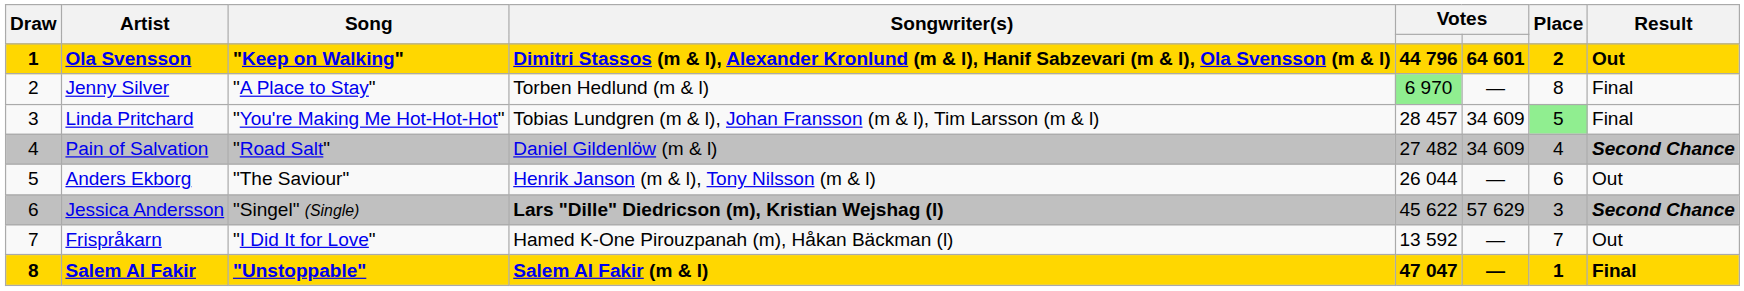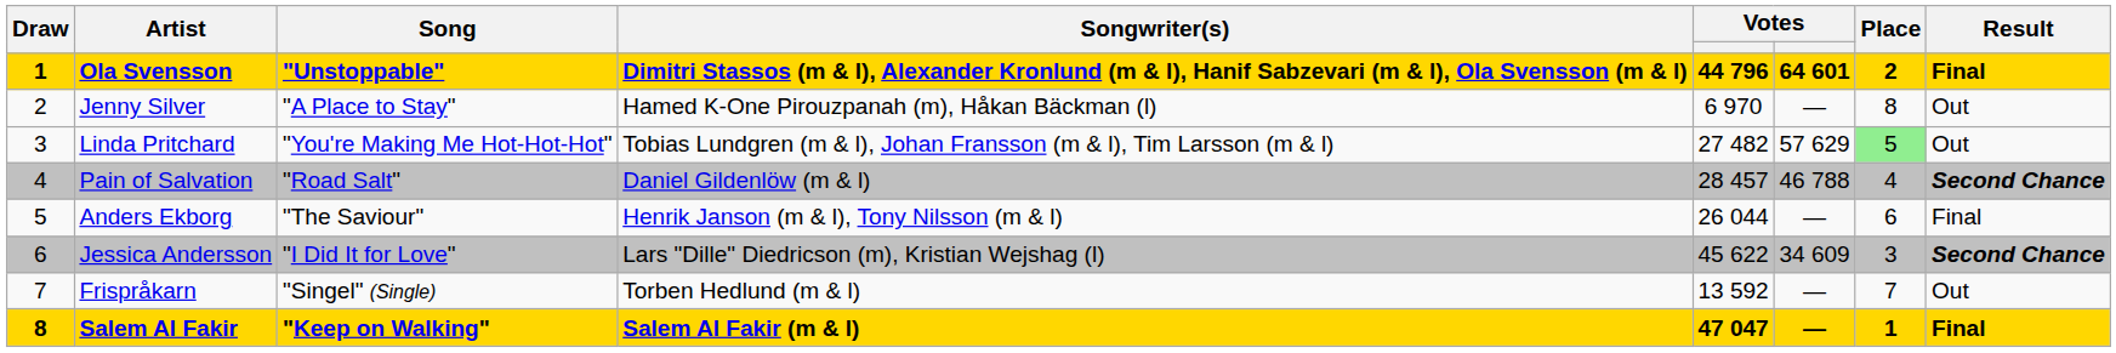Ola Svensson | Song: "Keep on Walking" -> "Unstoppable"
Ola Svensson | Result: Out -> Final
Jenny Silver | Songwriter(s): Torben Hedlund (m & l) -> Hamed K-One Pirouzpanah (m), Håkan Bäckman (l)
Jenny Silver | column 5: lightgreen background -> no background
Jenny Silver | Result: Final -> Out
Linda Pritchard | column 5: 28 457 -> 27 482
Linda Pritchard | column 6: 34 609 -> 57 629
Linda Pritchard | Result: Final -> Out
Pain of Salvation | column 5: 27 482 -> 28 457
Pain of Salvation | column 6: 34 609 -> 46 788
Anders Ekborg | Result: Out -> Final
Jessica Andersson | Song: "Singel" (Single) -> "I Did It for Love"
Jessica Andersson | Songwriter(s): bold -> normal
Jessica Andersson | column 6: 57 629 -> 34 609
Frispråkarn | Song: "I Did It for Love" -> "Singel" (Single)
Frispråkarn | Songwriter(s): Hamed K-One Pirouzpanah (m), Håkan Bäckman (l) -> Torben Hedlund (m & l)
Salem Al Fakir | Song: "Unstoppable" -> "Keep on Walking"
